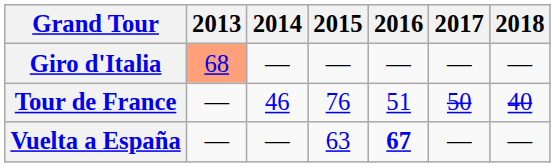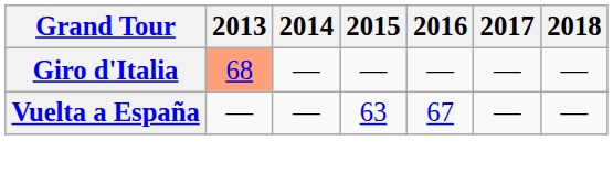- row: Tour de France | — | 46 | 76 | 51 | 50 | 40
Vuelta a España | 2016: bold -> normal
